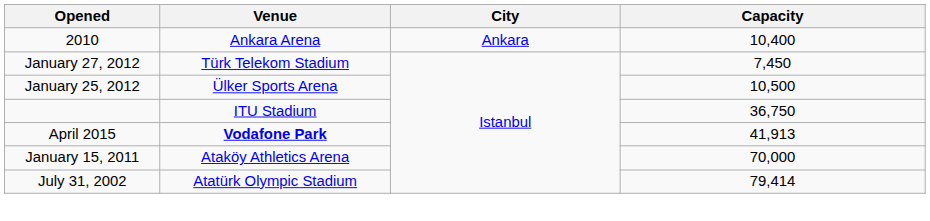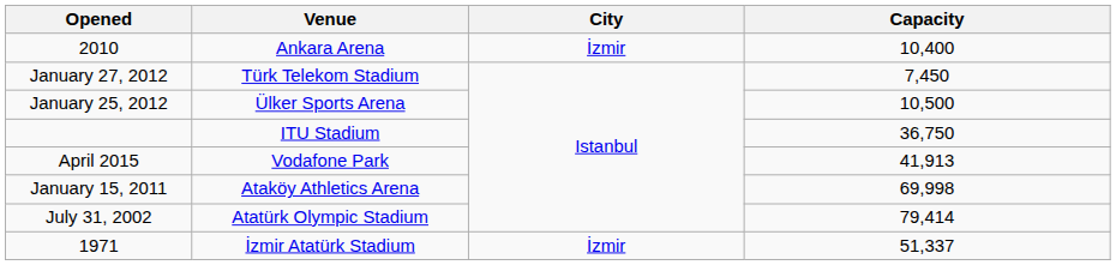2010 | City: Ankara -> İzmir
April 2015 | Venue: bold -> normal
January 15, 2011 | Capacity: 70,000 -> 69,998
+ row: 1971 | İzmir Atatürk Stadium | İzmir | 51,337
